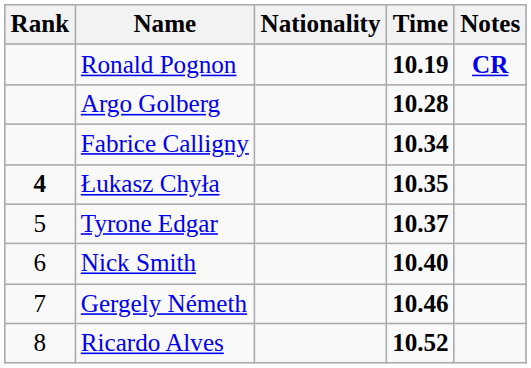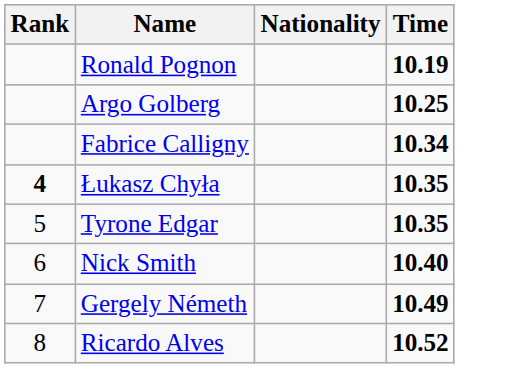- column: Notes | CR
Argo Golberg | Time: 10.28 -> 10.25
Tyrone Edgar | Time: 10.37 -> 10.35
Gergely Németh | Time: 10.46 -> 10.49
